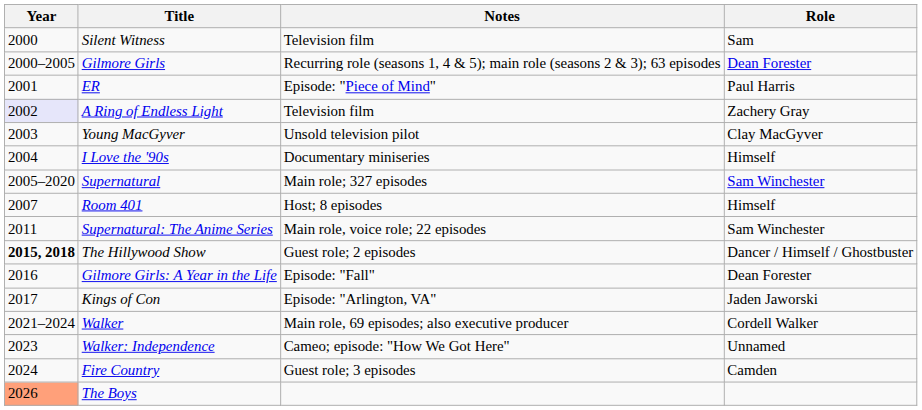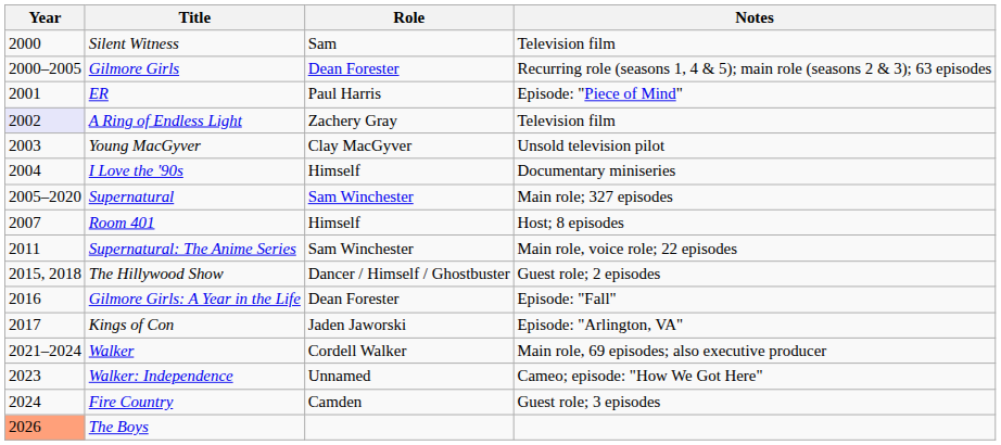columns swapped: Role <-> Notes
The Hillywood Show | Year: bold -> normal
